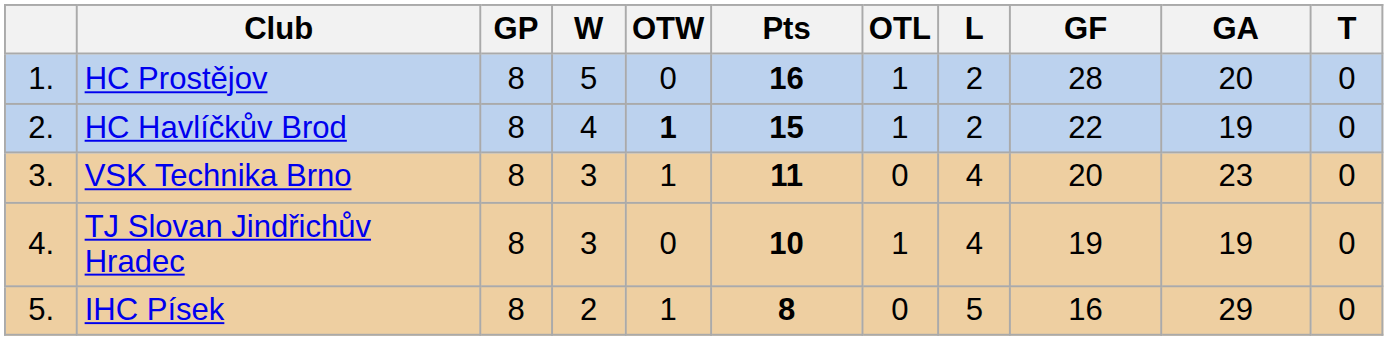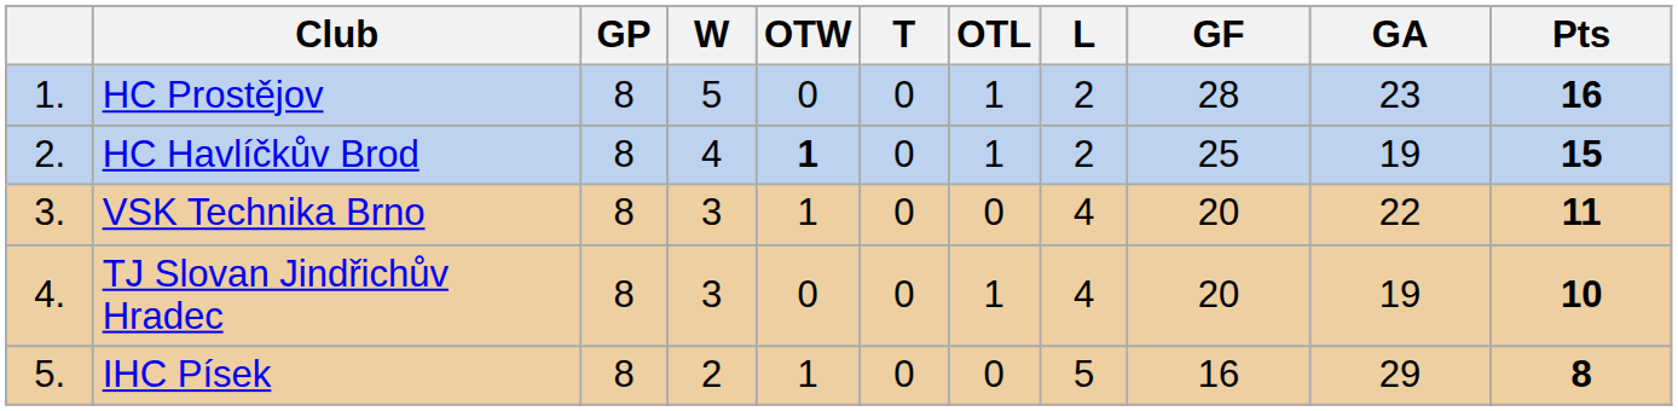columns swapped: T <-> Pts
HC Prostějov | GA: 20 -> 23
HC Havlíčkův Brod | GF: 22 -> 25
VSK Technika Brno | GA: 23 -> 22
TJ Slovan Jindřichův Hradec | GF: 19 -> 20
